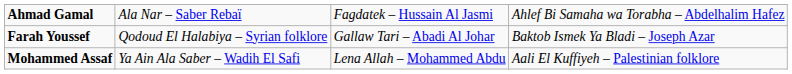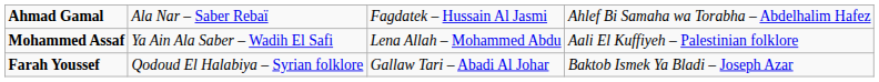rows swapped: Farah Youssef <-> Mohammed Assaf
